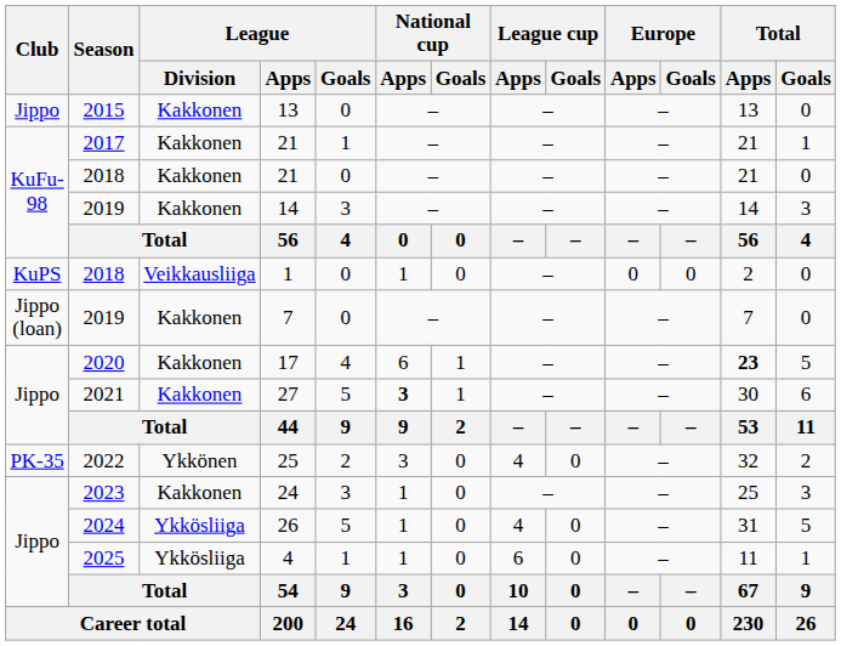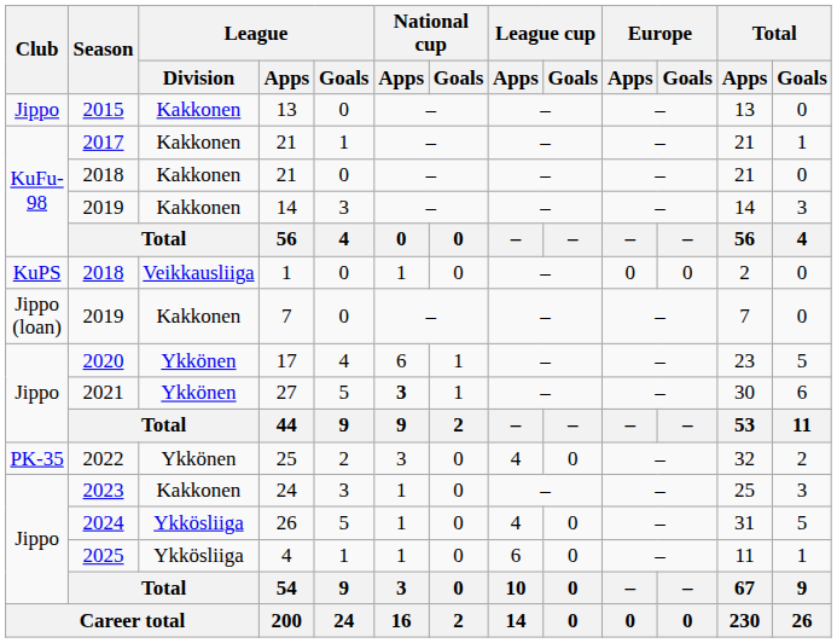17 | League / Division: Kakkonen -> Ykkönen
17 | Total / Apps: bold -> normal
27 | League / Division: Kakkonen -> Ykkönen
